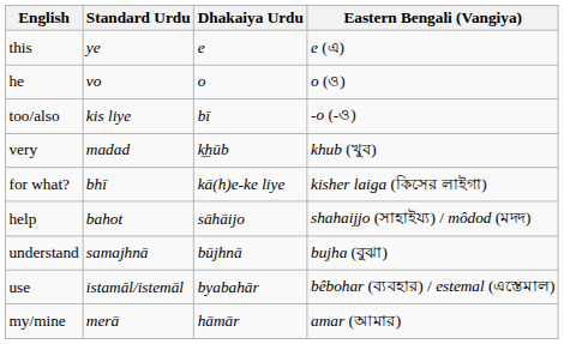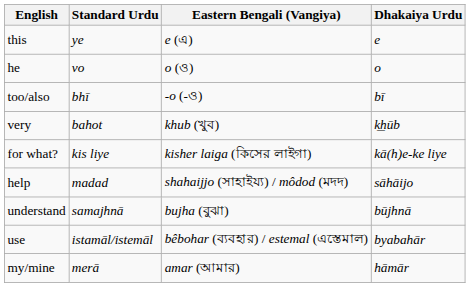columns swapped: Dhakaiya Urdu <-> Eastern Bengali (Vangiya)
too/also | Standard Urdu: kis liye -> bhī
very | Standard Urdu: madad -> bahot
for what? | Standard Urdu: bhī -> kis liye
help | Standard Urdu: bahot -> madad
